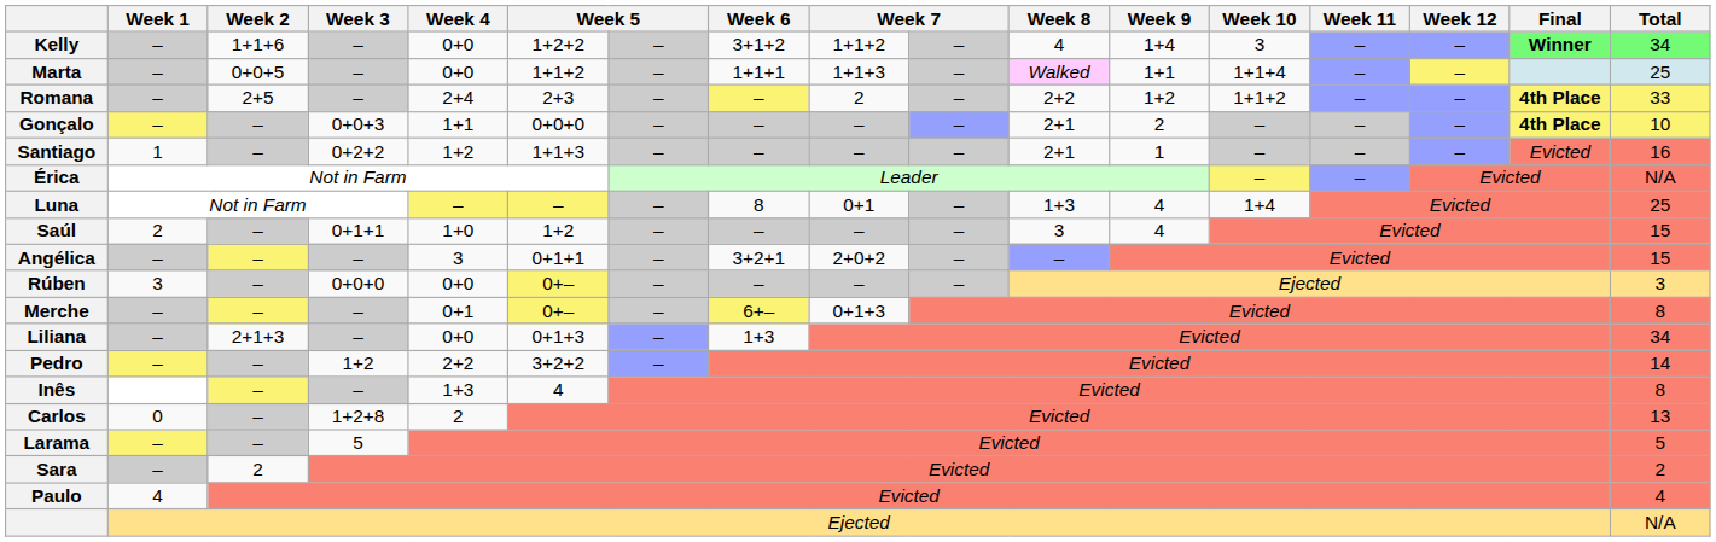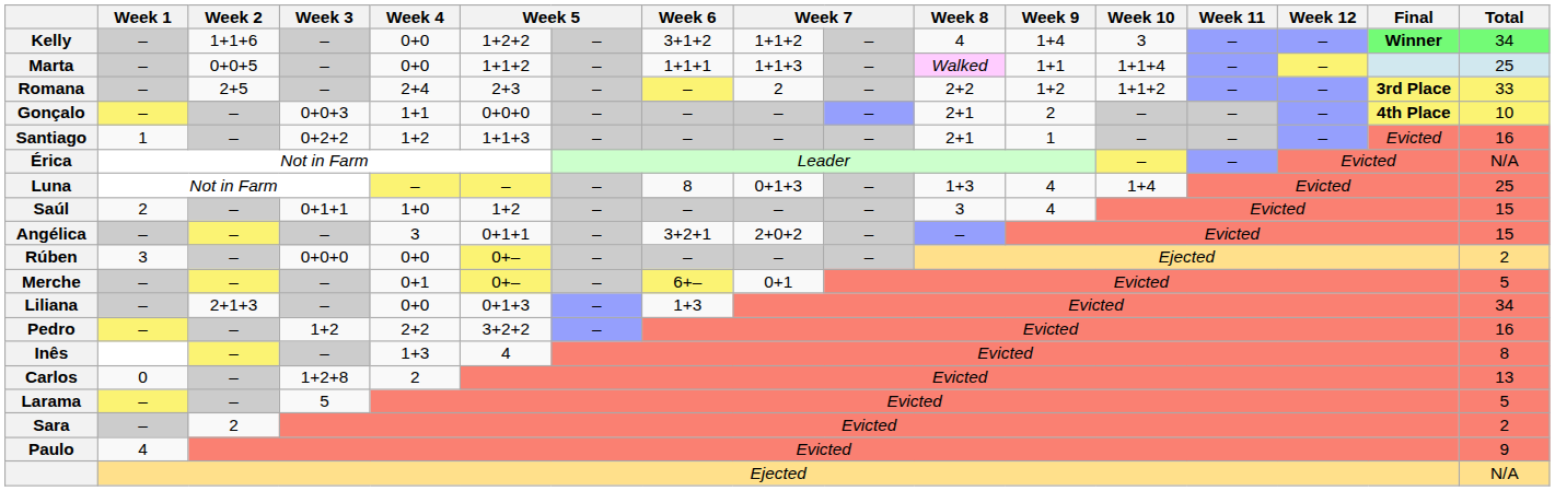Romana | Final: 4th Place -> 3rd Place
Luna | column 9: 0+1 -> 0+1+3
Rúben | Total: 3 -> 2
Merche | column 9: 0+1+3 -> 0+1
Merche | Total: 8 -> 5
Pedro | Total: 14 -> 16
Paulo | Total: 4 -> 9
